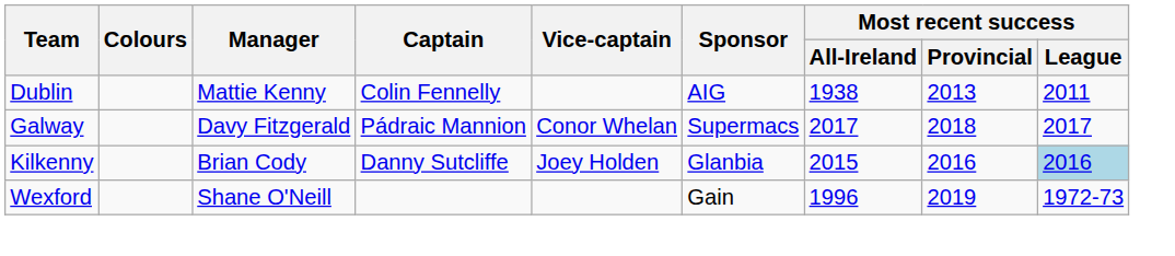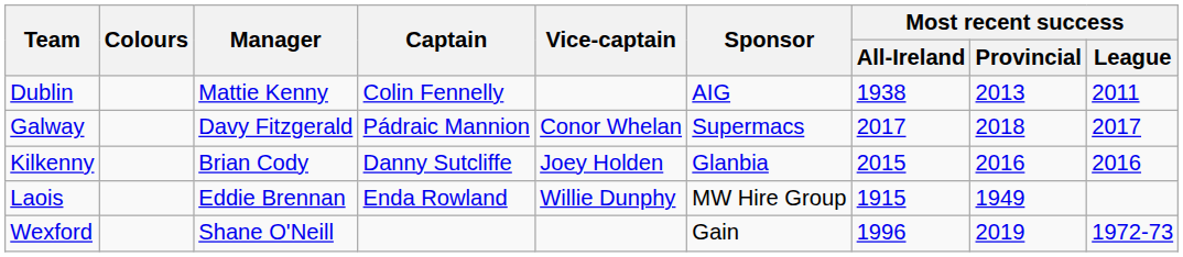Kilkenny | Most recent success / League: lightblue background -> no background
+ row: Laois | Eddie Brennan | Enda Rowland | Willie Dunphy | MW Hire Group | 1915 | 1949
